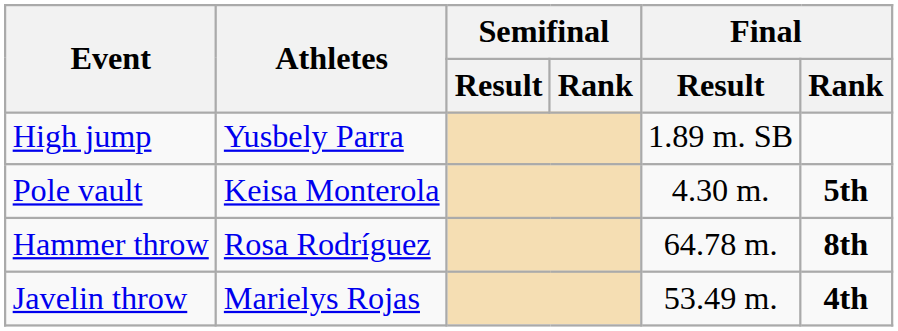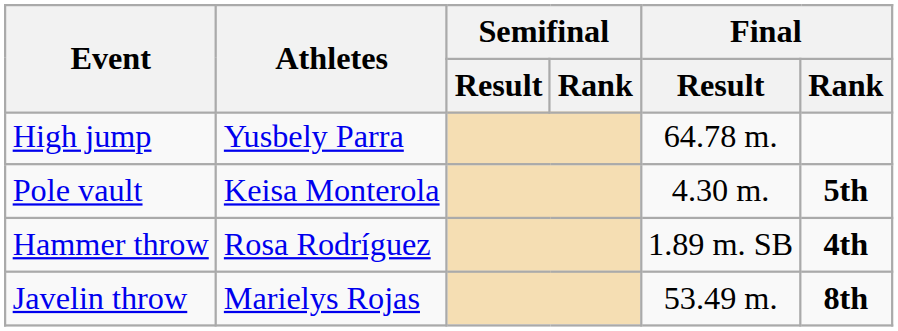High jump | Final / Result: 1.89 m. SB -> 64.78 m.
Hammer throw | Final / Result: 64.78 m. -> 1.89 m. SB
Hammer throw | Final / Rank: 8th -> 4th
Javelin throw | Final / Rank: 4th -> 8th
